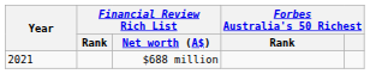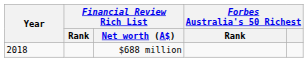$688 million | Year: 2021 -> 2018
